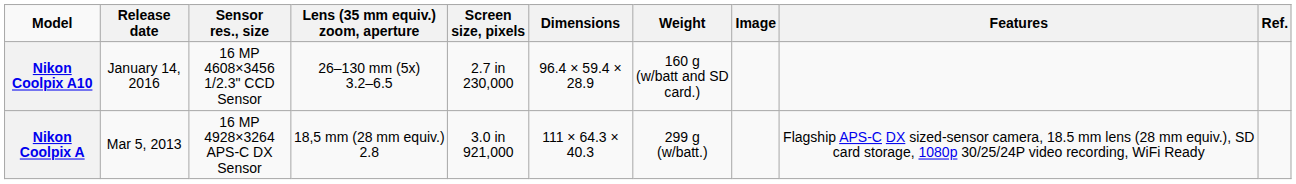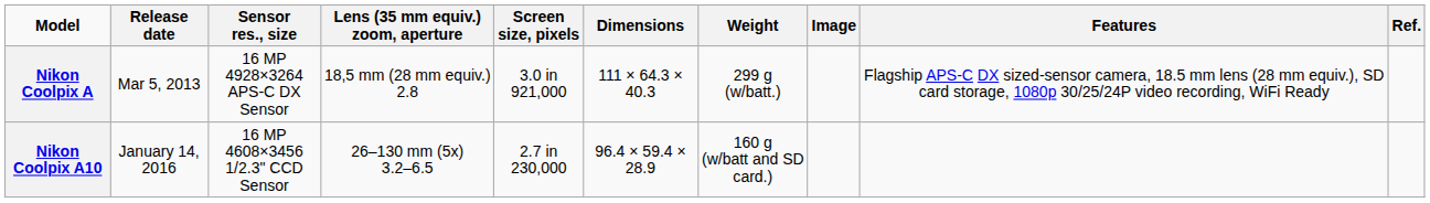rows swapped: Nikon Coolpix A <-> Nikon Coolpix A10
